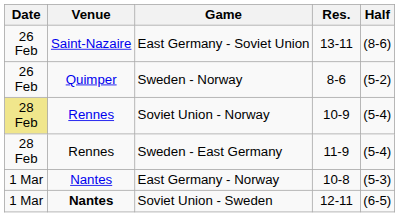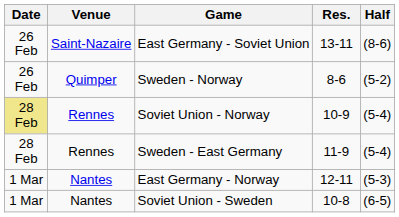East Germany - Norway | Res.: 10-8 -> 12-11
Soviet Union - Sweden | Venue: bold -> normal
Soviet Union - Sweden | Res.: 12-11 -> 10-8
